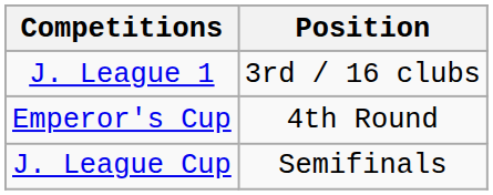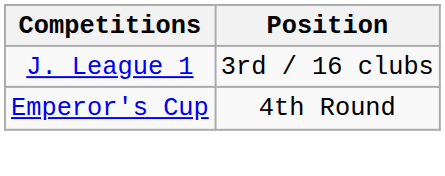- row: J. League Cup | Semifinals
